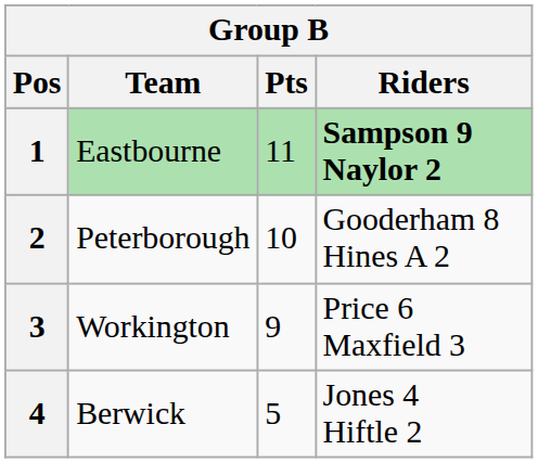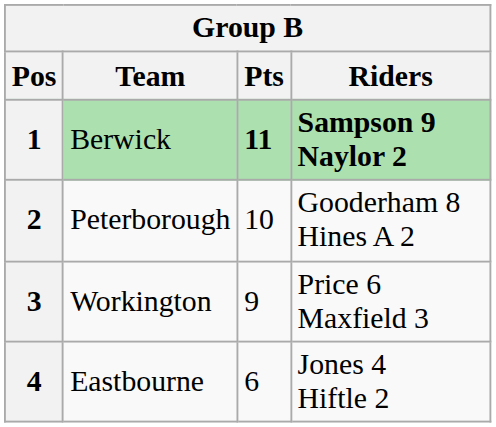1 | Team: Eastbourne -> Berwick
1 | Pts: normal -> bold
4 | Team: Berwick -> Eastbourne
4 | Pts: 5 -> 6
